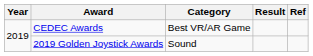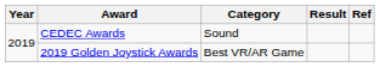CEDEC Awards | Category: Best VR/AR Game -> Sound
2019 Golden Joystick Awards | Category: Sound -> Best VR/AR Game
